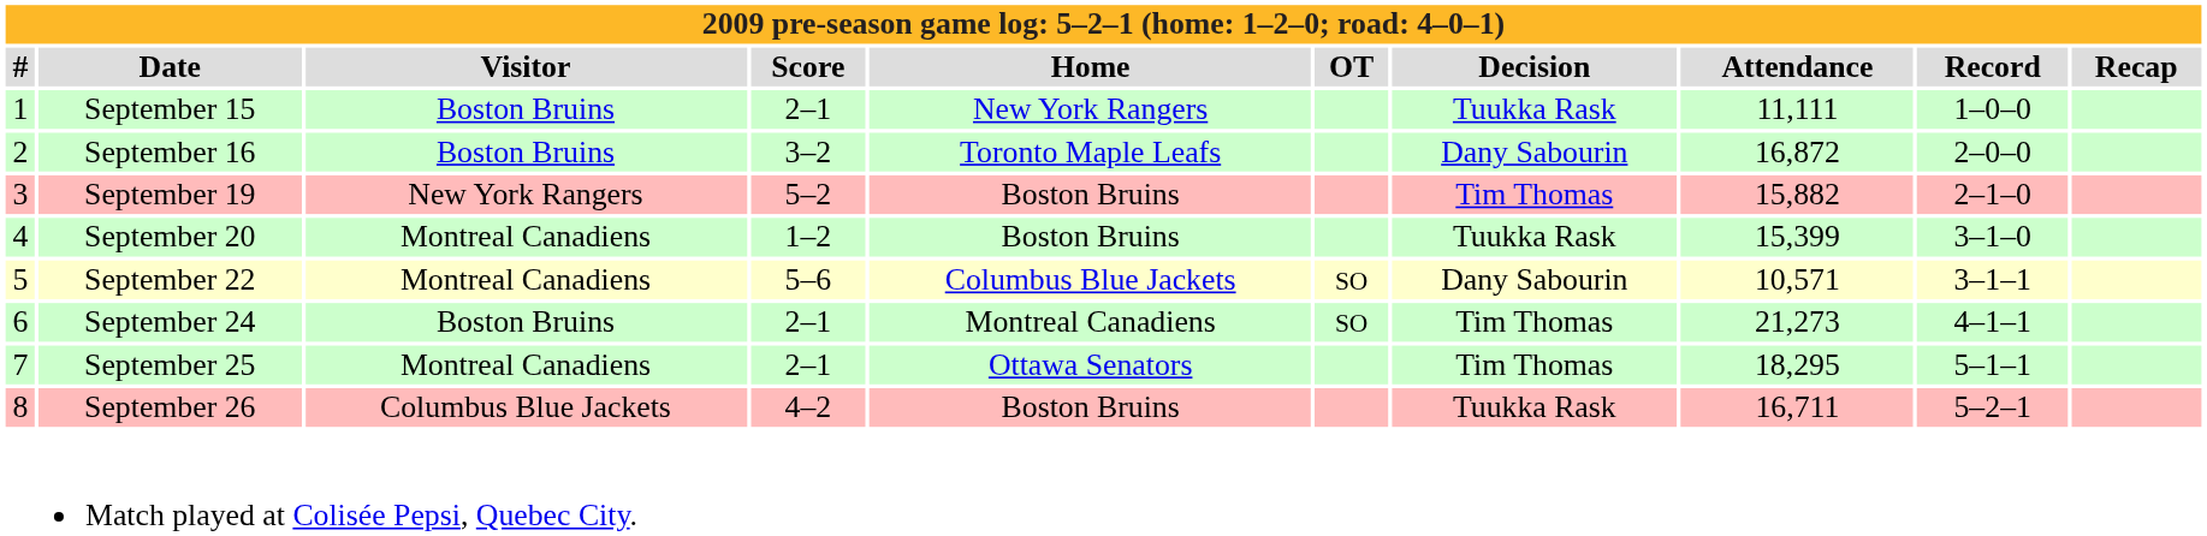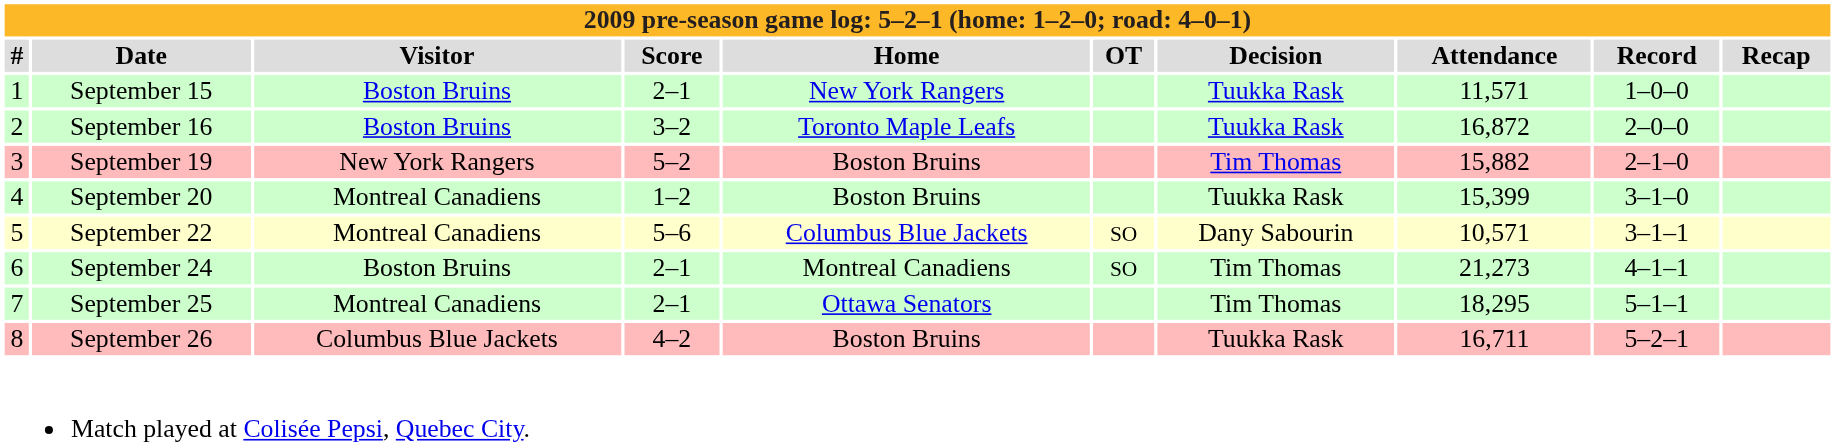September 15 | Attendance: 11,111 -> 11,571
September 16 | Decision: Dany Sabourin -> Tuukka Rask
